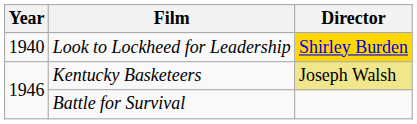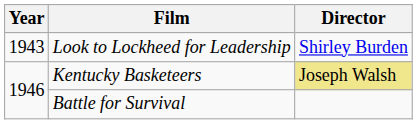Look to Lockheed for Leadership | Year: 1940 -> 1943
Look to Lockheed for Leadership | Director: gold background -> no background
